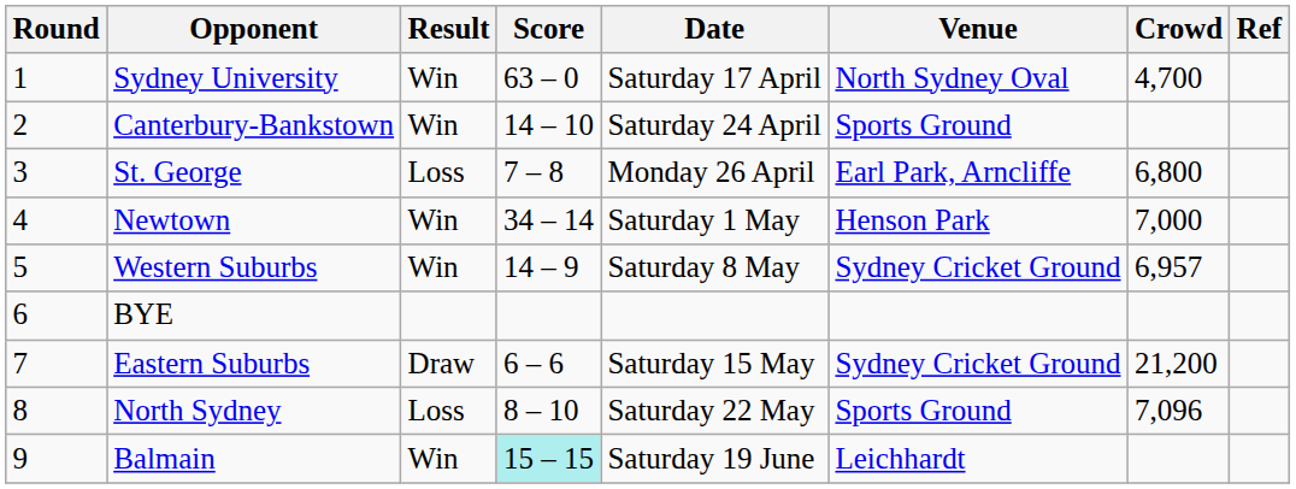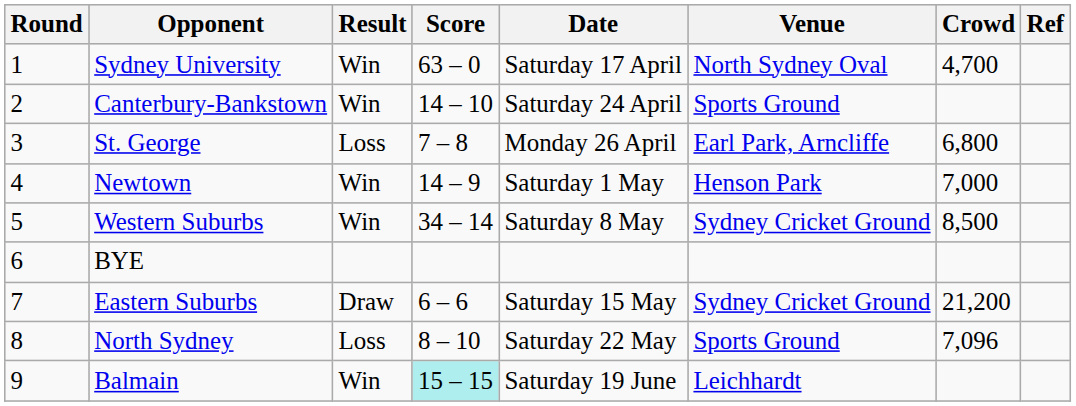Newtown | Score: 34 – 14 -> 14 – 9
Western Suburbs | Score: 14 – 9 -> 34 – 14
Western Suburbs | Crowd: 6,957 -> 8,500
